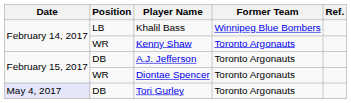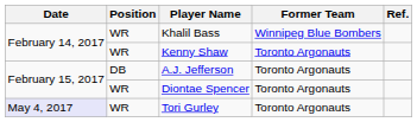Khalil Bass | Position: LB -> WR
Tori Gurley | Position: DB -> WR
